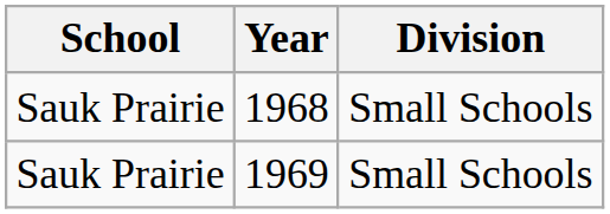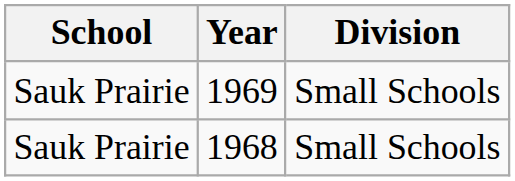rows swapped: 1968 <-> 1969
